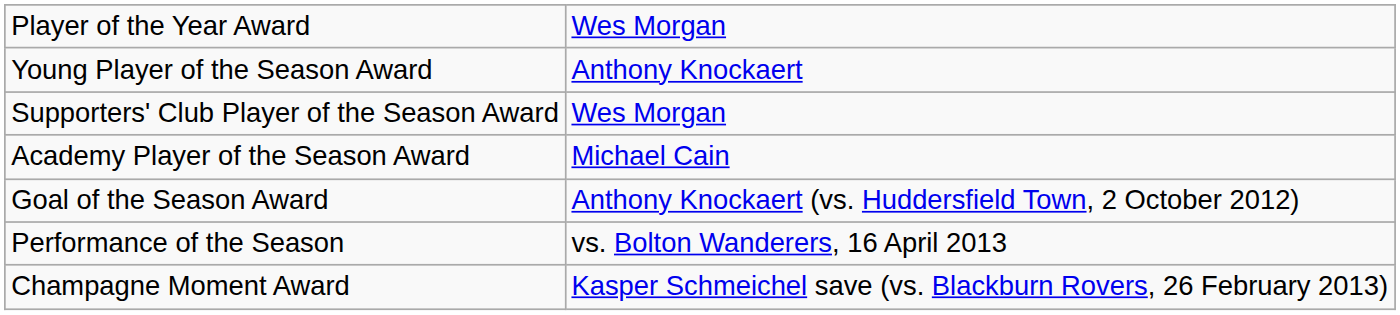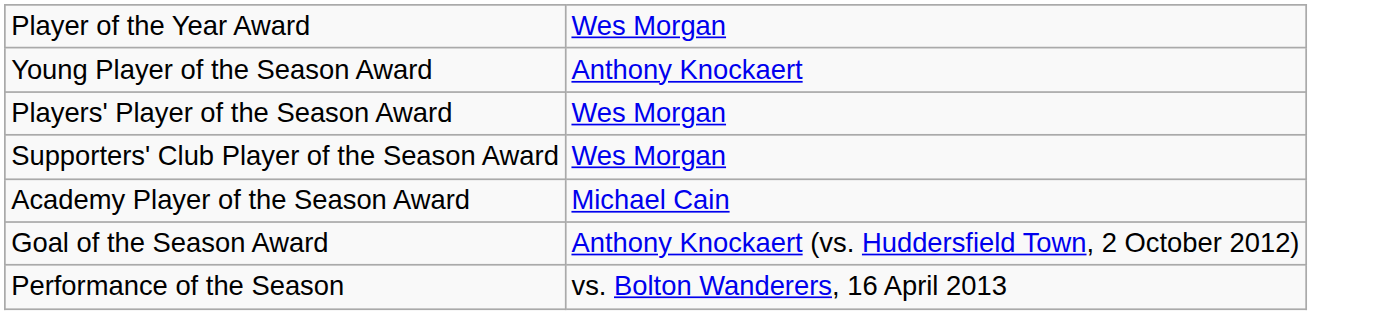+ row: Players' Player of the Season Award | Wes Morgan
- row: Champagne Moment Award | Kasper Schmeichel save (vs. Blackburn Rovers, 26 February 2013)
